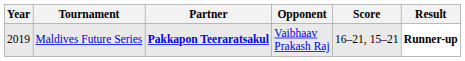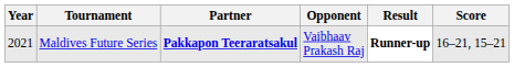columns swapped: Score <-> Result
Maldives Future Series | Year: 2019 -> 2021
